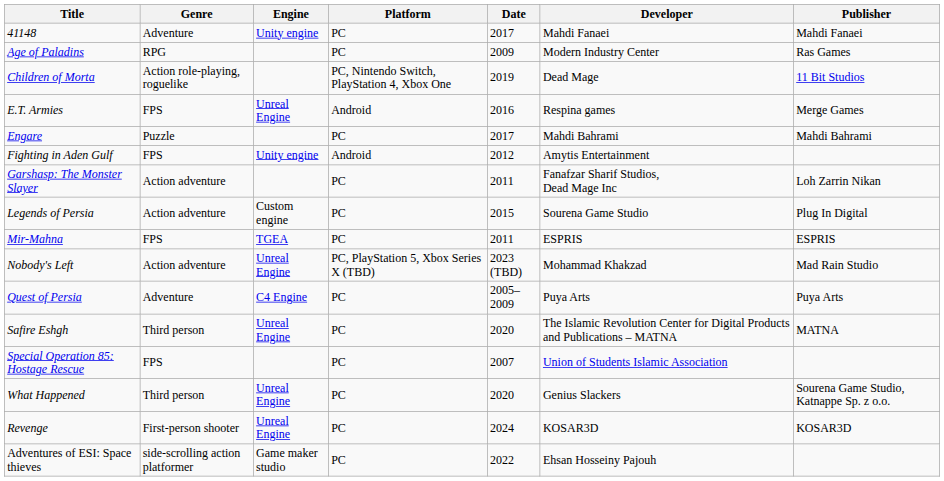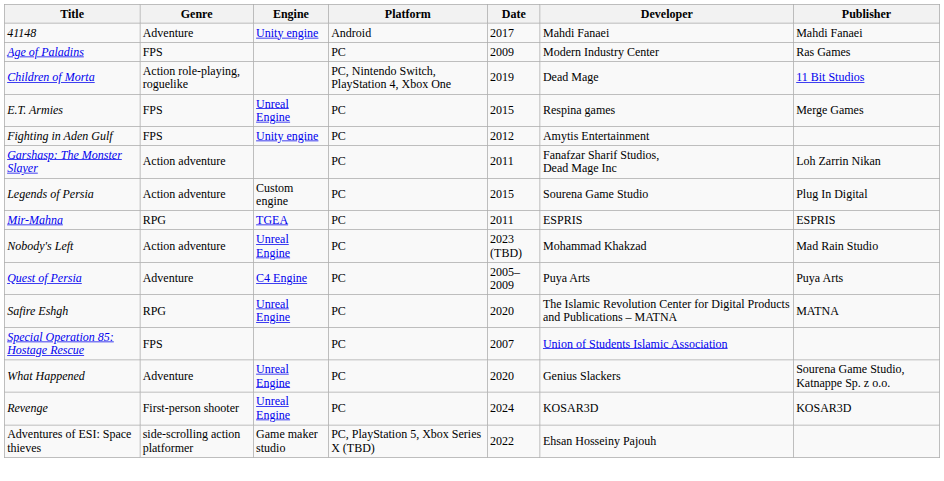41148 | Platform: PC -> Android
Age of Paladins | Genre: RPG -> FPS
E.T. Armies | Platform: Android -> PC
E.T. Armies | Date: 2016 -> 2015
- row: Engare | Puzzle | PC | 2017 | Mahdi Bahrami | Mahdi Bahrami
Fighting in Aden Gulf | Platform: Android -> PC
Mir-Mahna | Genre: FPS -> RPG
Nobody's Left | Platform: PC, PlayStation 5, Xbox Series X (TBD) -> PC
Safire Eshgh | Genre: Third person -> RPG
What Happened | Genre: Third person -> Adventure
Adventures of ESI: Space thieves | Platform: PC -> PC, PlayStation 5, Xbox Series X (TBD)
